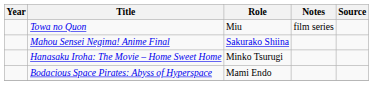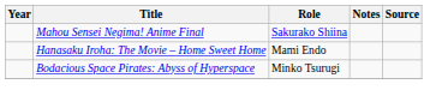- row: Towa no Quon | Miu | film series
Hanasaku Iroha: The Movie – Home Sweet Home | Role: Minko Tsurugi -> Mami Endo
Bodacious Space Pirates: Abyss of Hyperspace | Role: Mami Endo -> Minko Tsurugi
